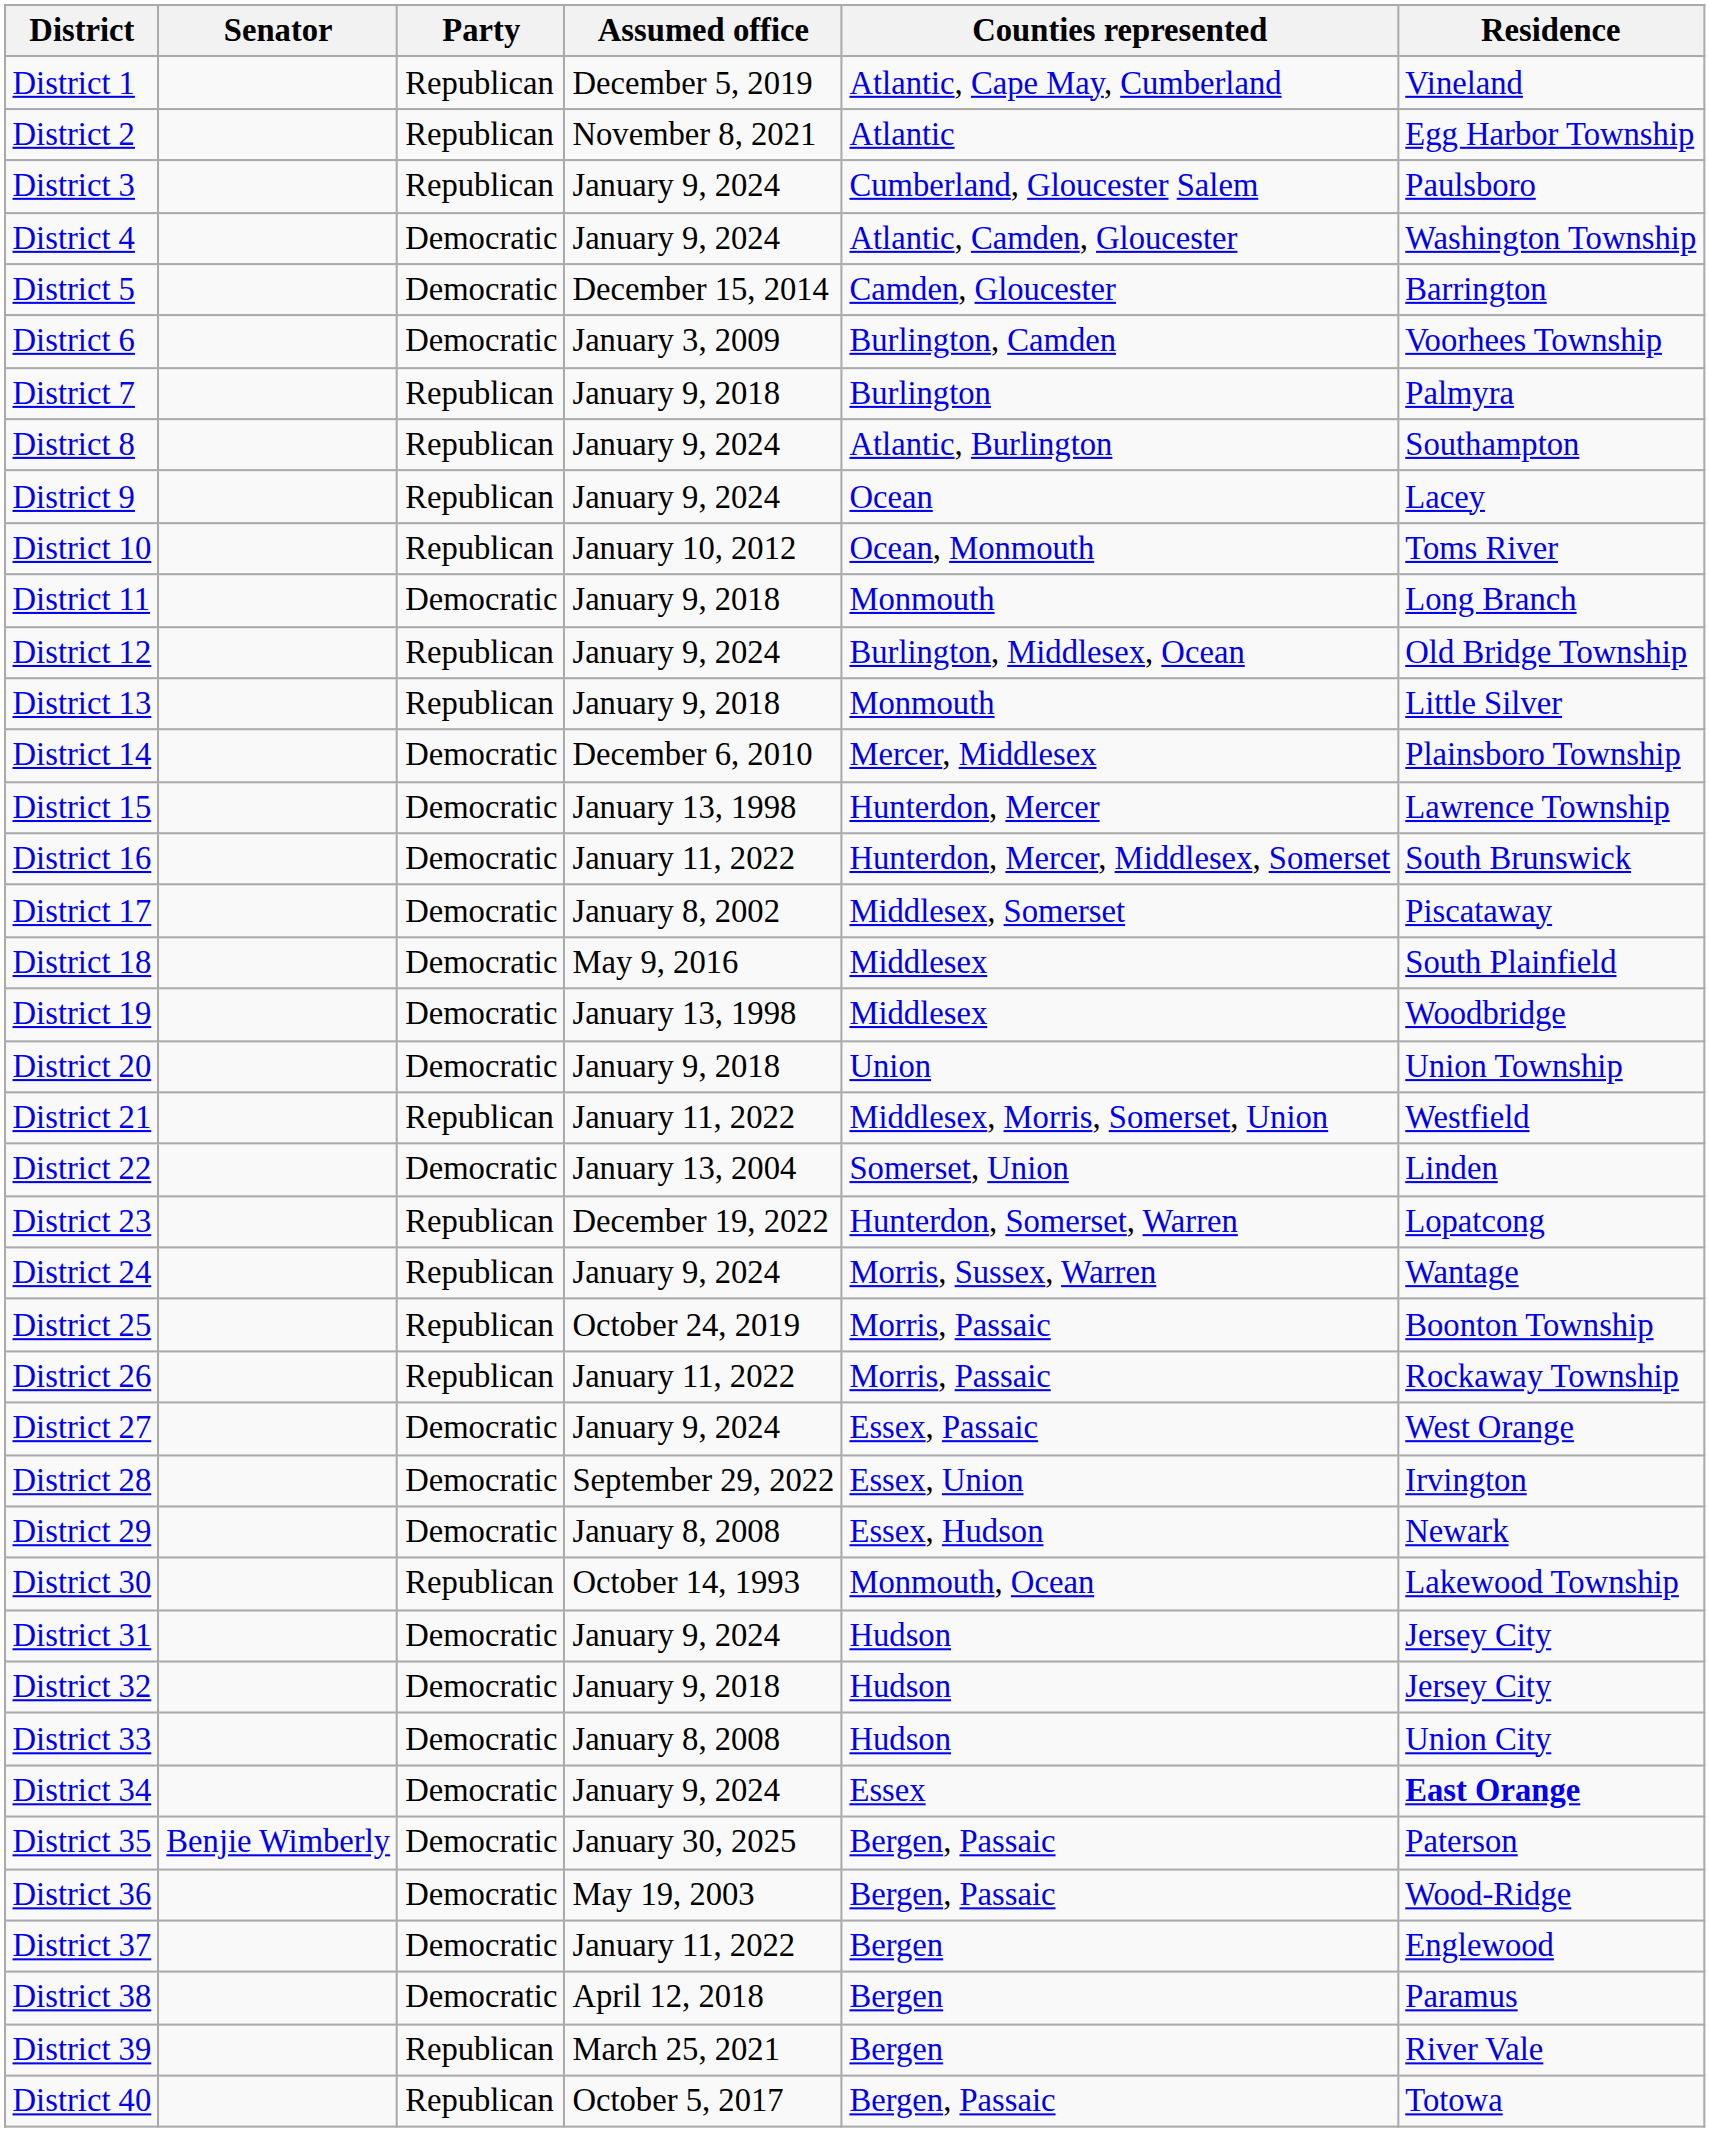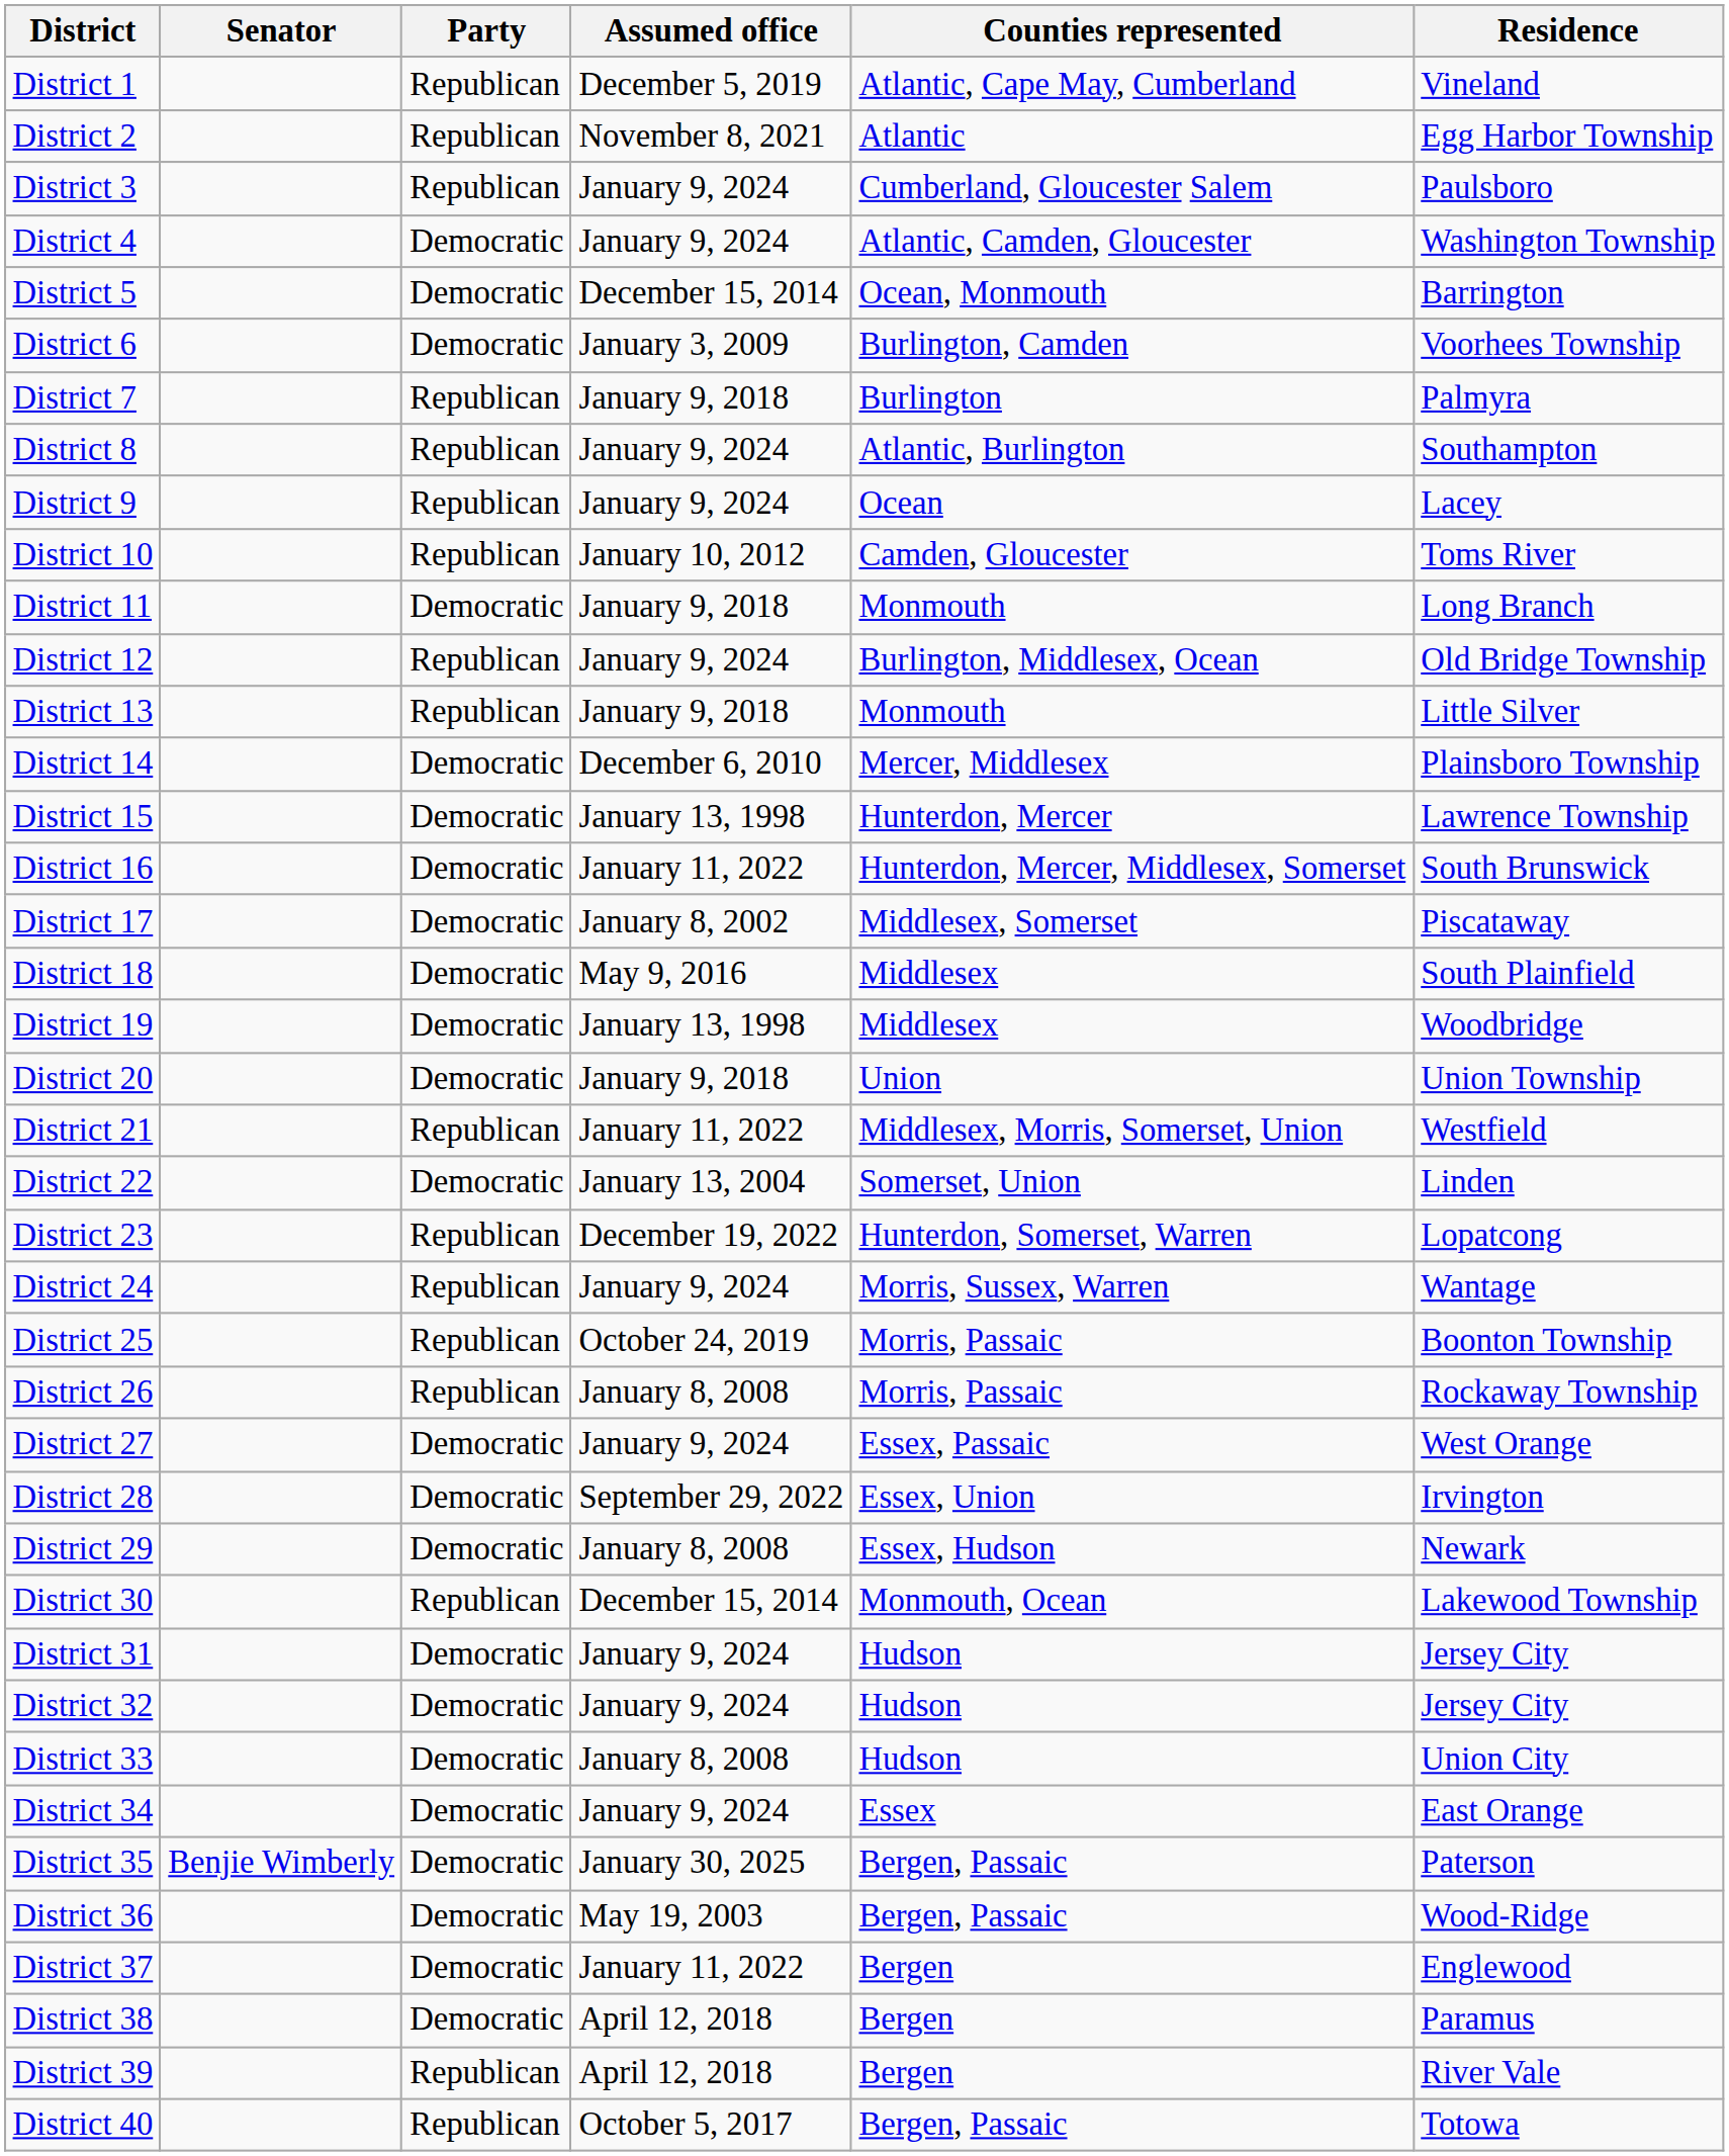District 5 | Counties represented: Camden, Gloucester -> Ocean, Monmouth
District 10 | Counties represented: Ocean, Monmouth -> Camden, Gloucester
District 26 | Assumed office: January 11, 2022 -> January 8, 2008
District 30 | Assumed office: October 14, 1993 -> December 15, 2014
District 32 | Assumed office: January 9, 2018 -> January 9, 2024
District 34 | Residence: bold -> normal
District 39 | Assumed office: March 25, 2021 -> April 12, 2018
